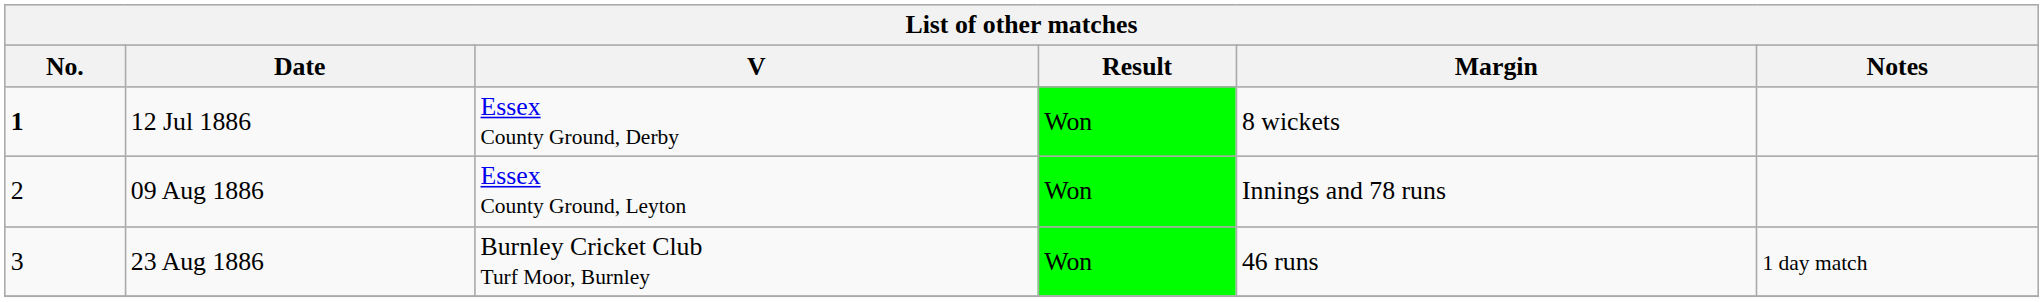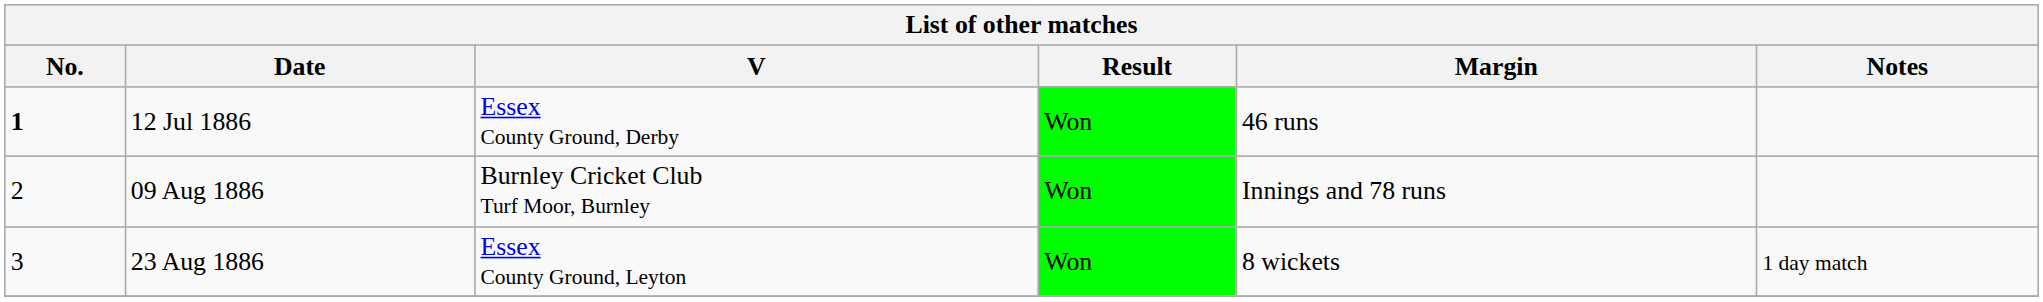12 Jul 1886 | Margin: 8 wickets -> 46 runs
09 Aug 1886 | V: Essex County Ground, Leyton -> Burnley Cricket Club Turf Moor, Burnley
23 Aug 1886 | V: Burnley Cricket Club Turf Moor, Burnley -> Essex County Ground, Leyton
23 Aug 1886 | Margin: 46 runs -> 8 wickets
